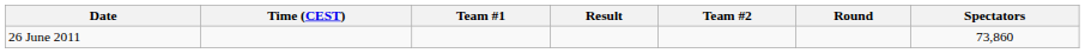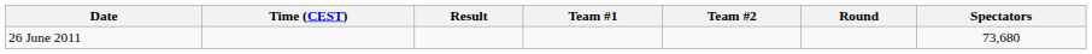columns swapped: Team #1 <-> Result
26 June 2011 | Spectators: 73,860 -> 73,680
